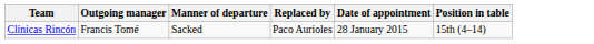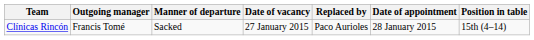+ column: Date of vacancy | 27 January 2015
